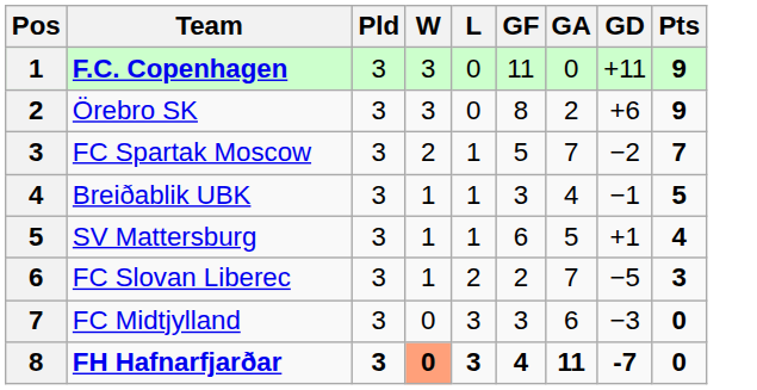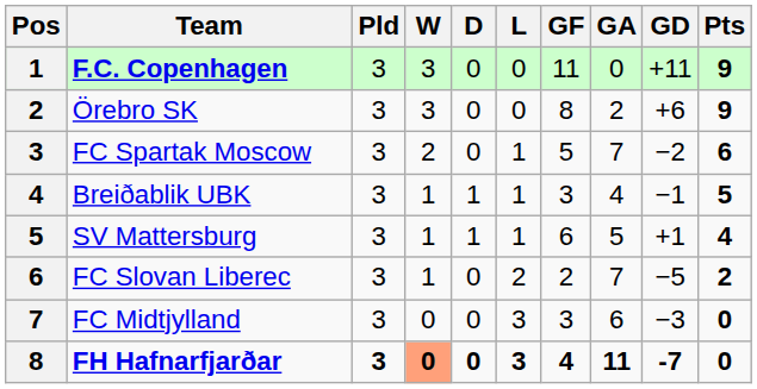+ column: D | 0 | 0 | 0 | 1 | 1 | 0 | 0 | 0
FC Spartak Moscow | Pts: 7 -> 6
FC Slovan Liberec | Pts: 3 -> 2
